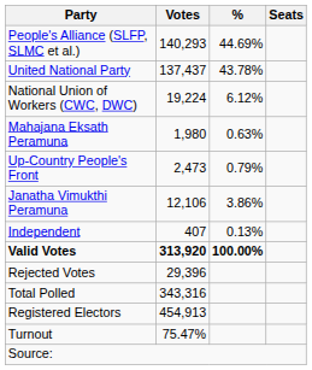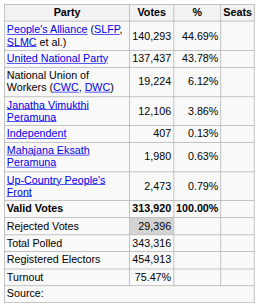rows swapped: Janatha Vimukthi Peramuna <-> Mahajana Eksath Peramuna
rows swapped: Up-Country People's Front <-> Independent
Rejected Votes | Votes: no background -> lightgrey background
